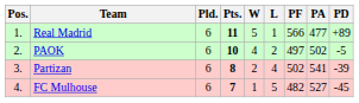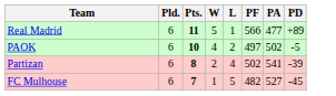- column: Pos. | 1. | 2. | 3. | 4.
